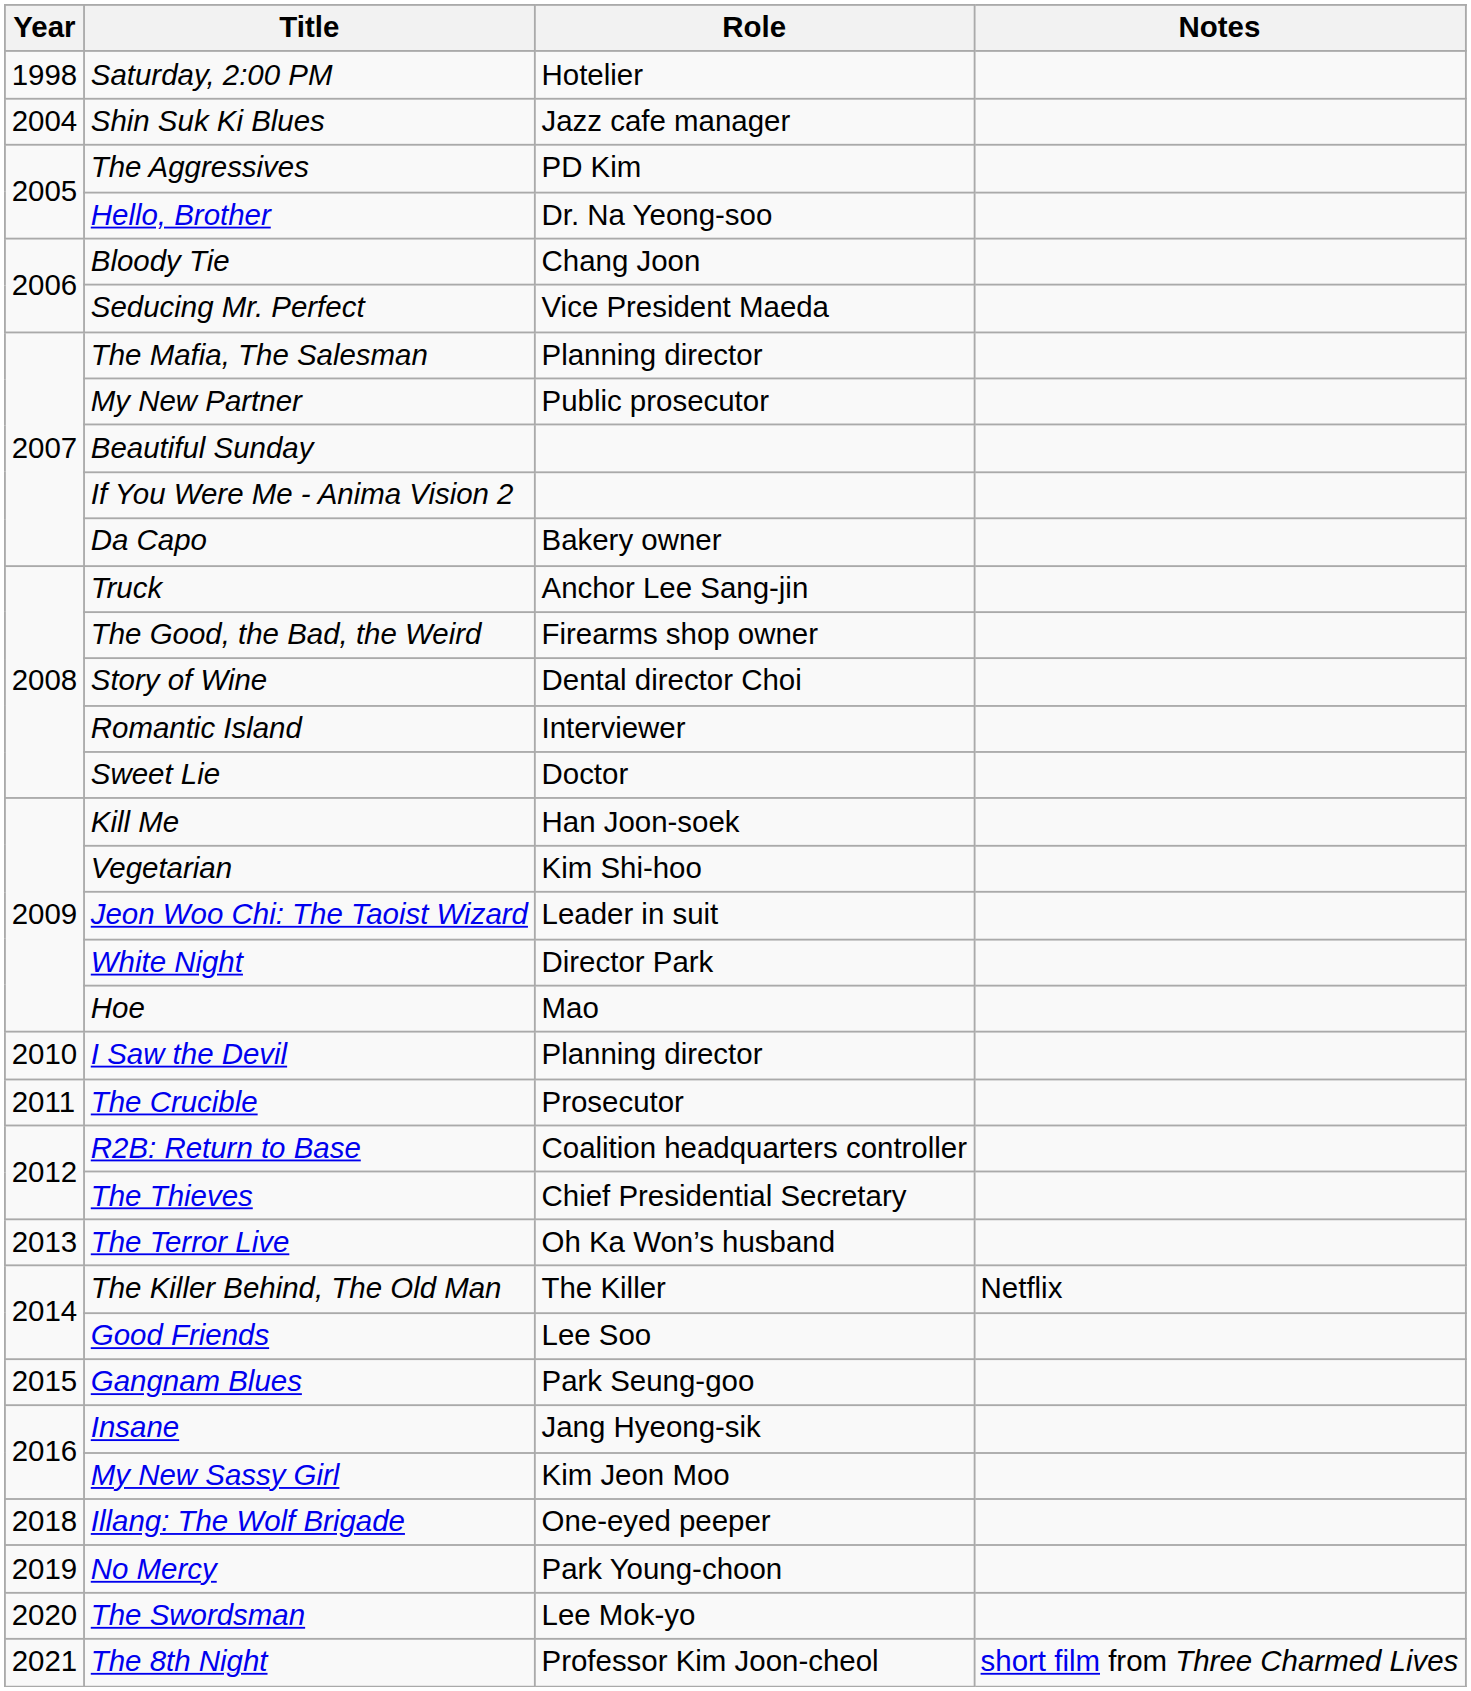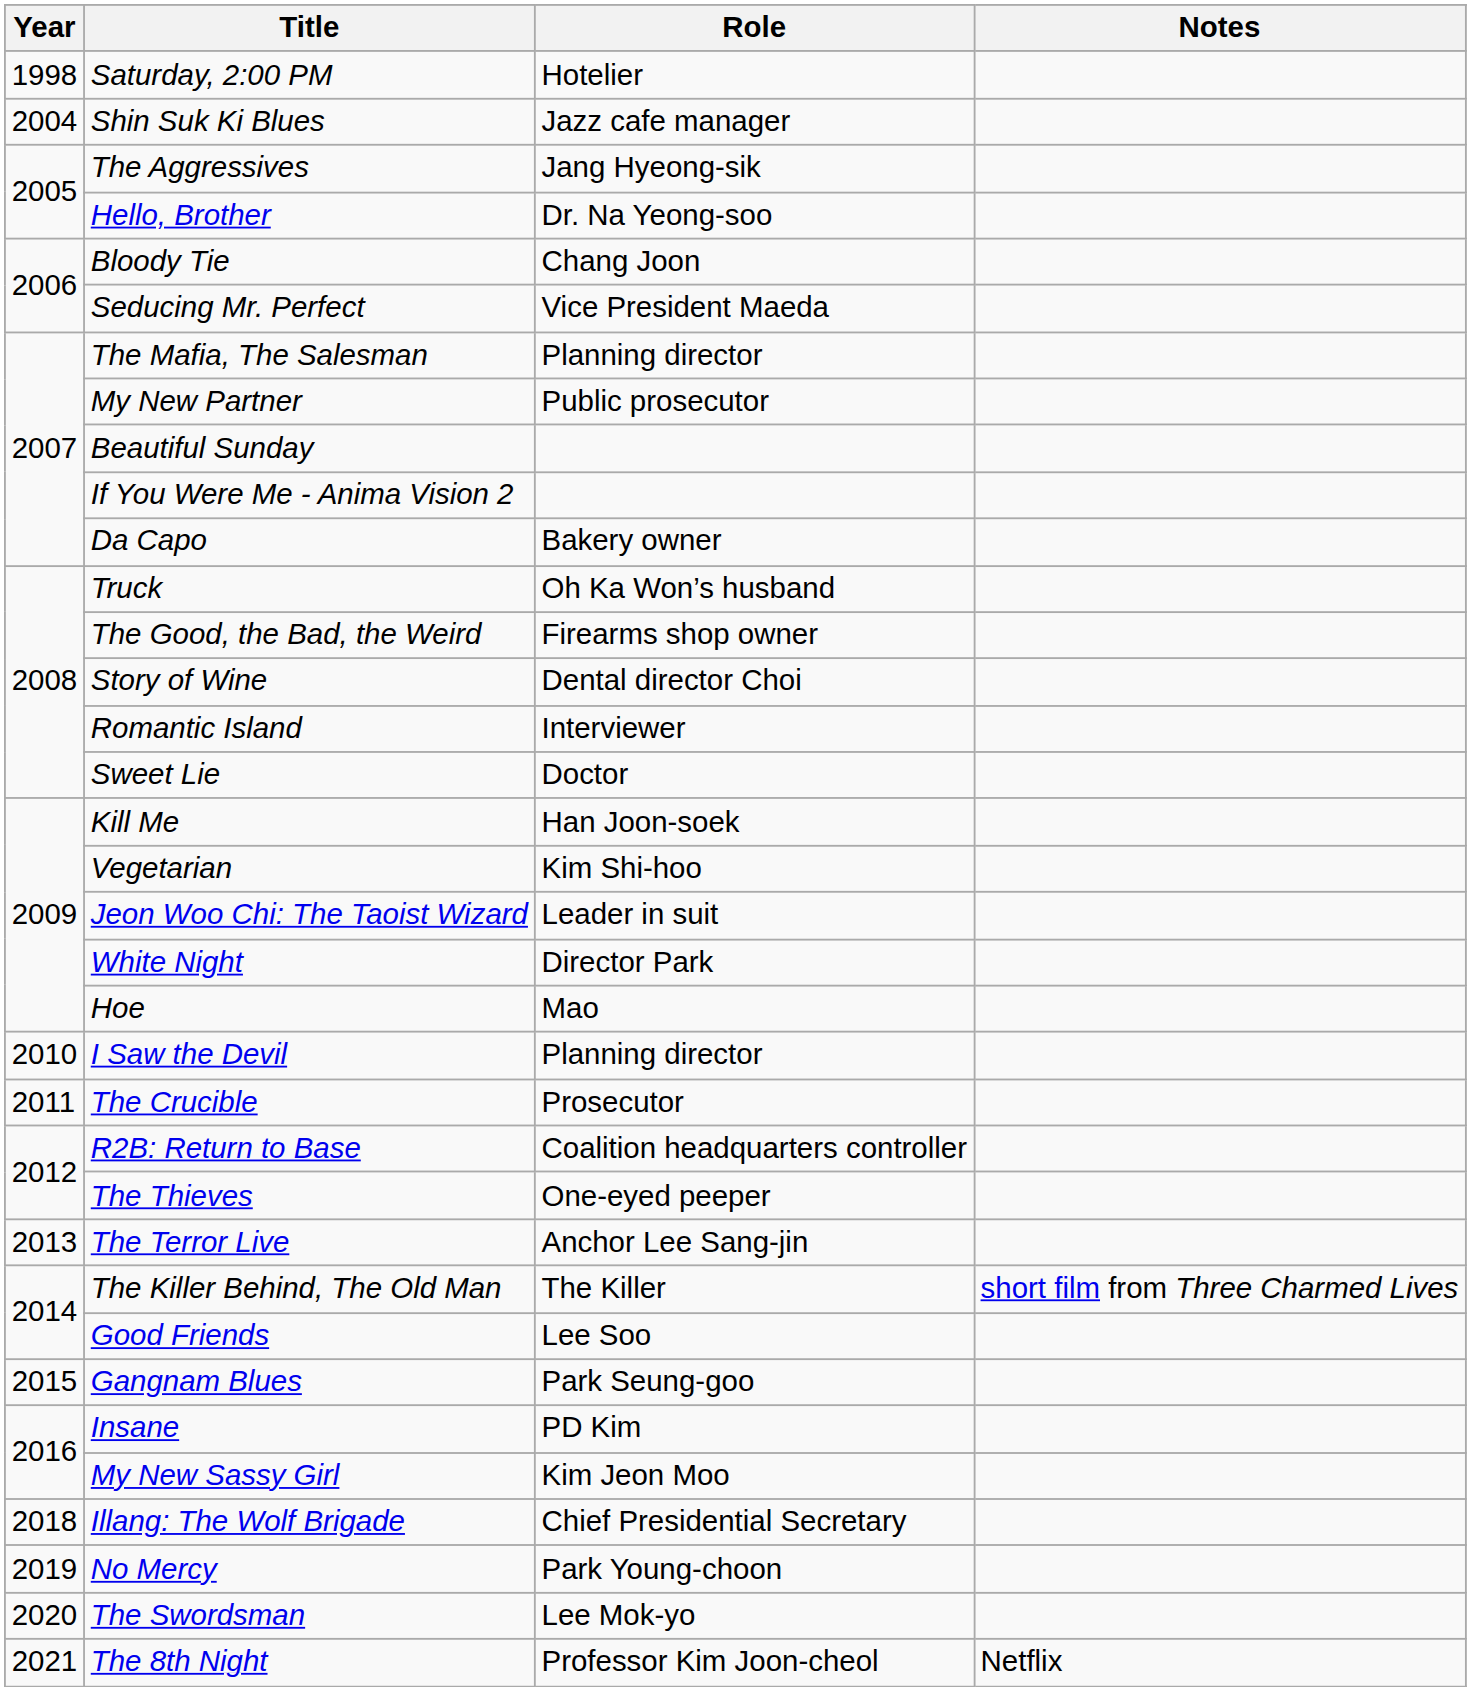The Aggressives | Role: PD Kim -> Jang Hyeong-sik
Truck | Role: Anchor Lee Sang-jin -> Oh Ka Won’s husband
The Thieves | Role: Chief Presidential Secretary -> One-eyed peeper
The Terror Live | Role: Oh Ka Won’s husband -> Anchor Lee Sang-jin
The Killer Behind, The Old Man | Notes: Netflix -> short film from Three Charmed Lives
Insane | Role: Jang Hyeong-sik -> PD Kim
Illang: The Wolf Brigade | Role: One-eyed peeper -> Chief Presidential Secretary
The 8th Night | Notes: short film from Three Charmed Lives -> Netflix
